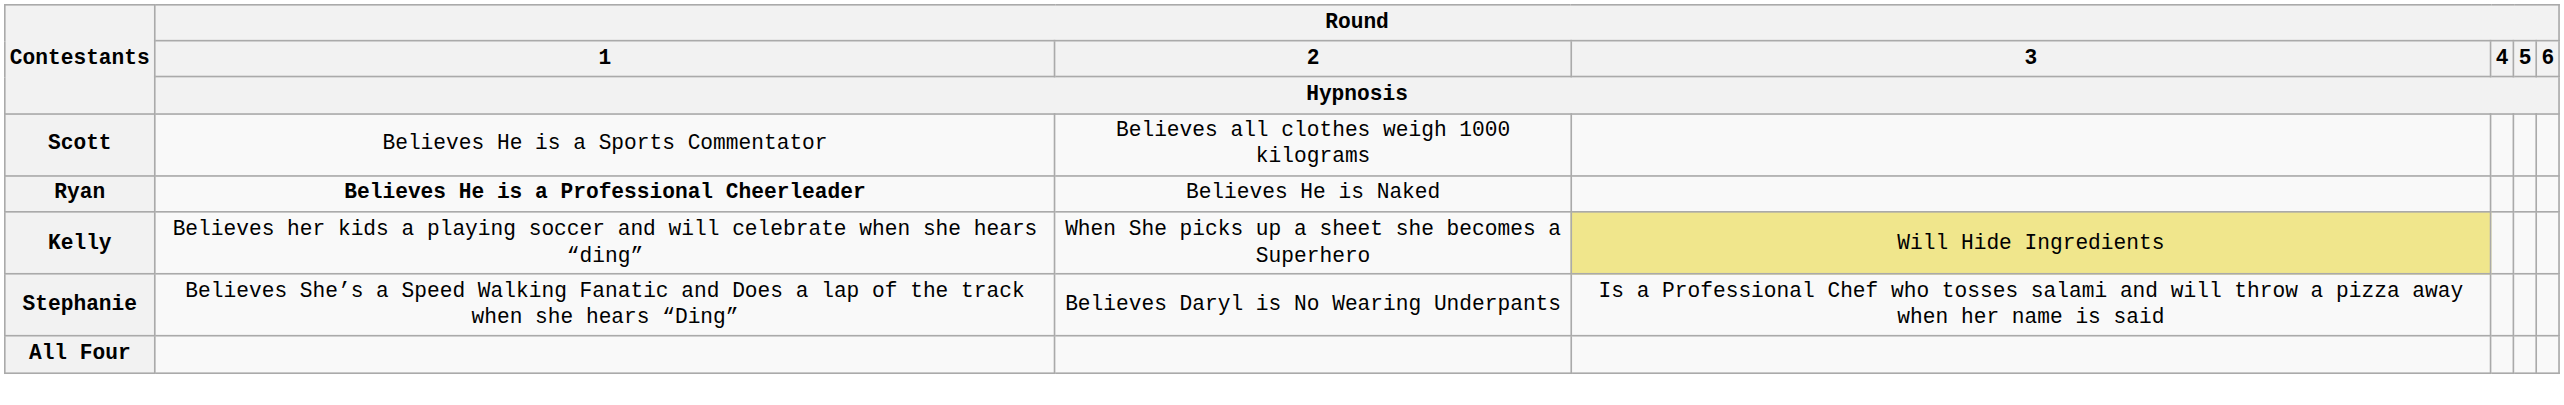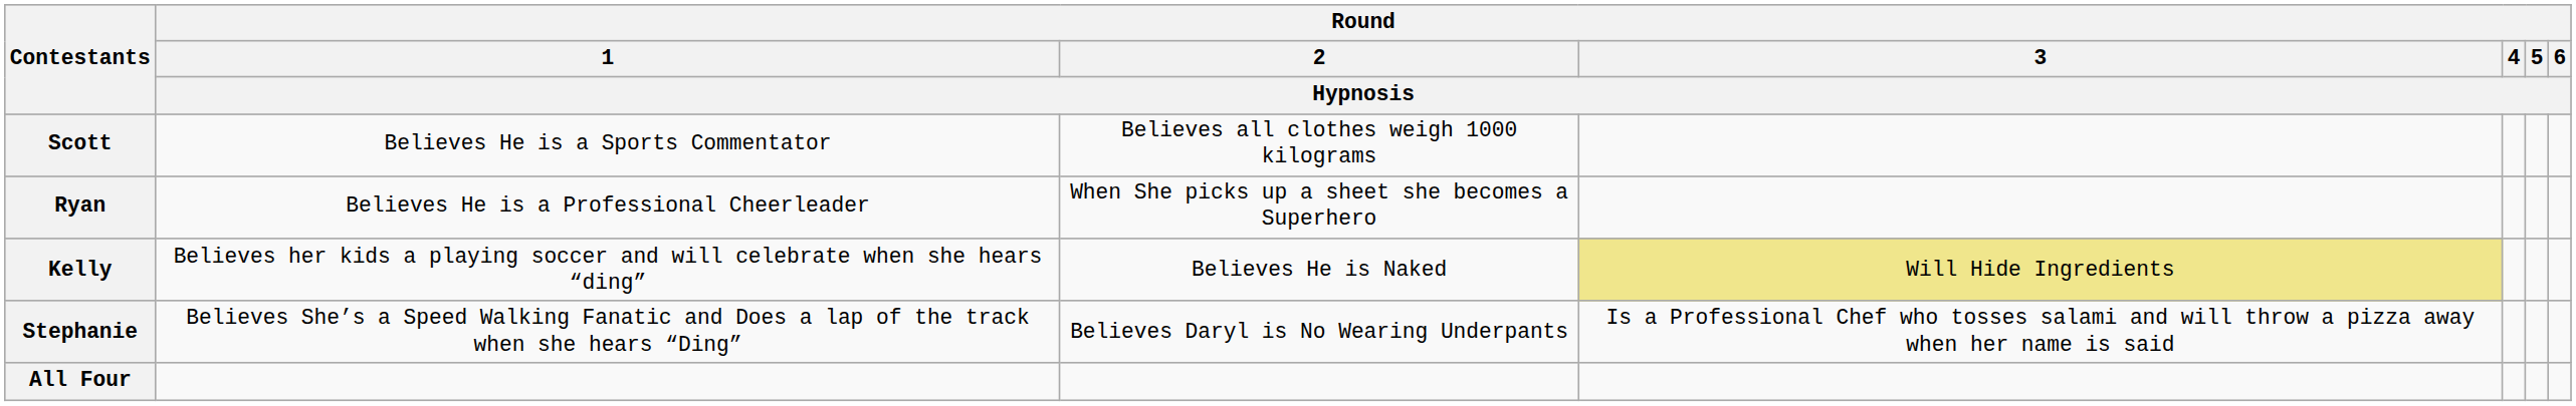Ryan | Round / 1 / Hypnosis: bold -> normal
Ryan | Round / 2 / Hypnosis: Believes He is Naked -> When She picks up a sheet she becomes a Superhero
Kelly | Round / 2 / Hypnosis: When She picks up a sheet she becomes a Superhero -> Believes He is Naked
